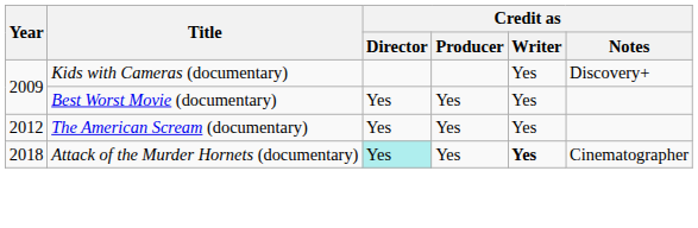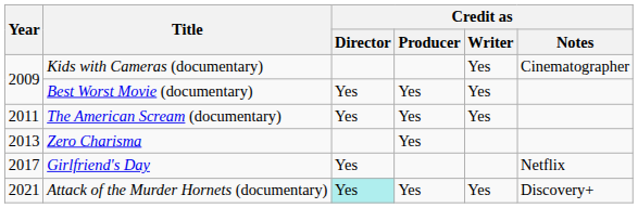Kids with Cameras (documentary) | Credit as / Notes: Discovery+ -> Cinematographer
The American Scream (documentary) | Year: 2012 -> 2011
+ row: 2013 | Zero Charisma | Yes
+ row: 2017 | Girlfriend's Day | Yes | Netflix
Attack of the Murder Hornets (documentary) | Year: 2018 -> 2021
Attack of the Murder Hornets (documentary) | Credit as / Writer: bold -> normal
Attack of the Murder Hornets (documentary) | Credit as / Notes: Cinematographer -> Discovery+
